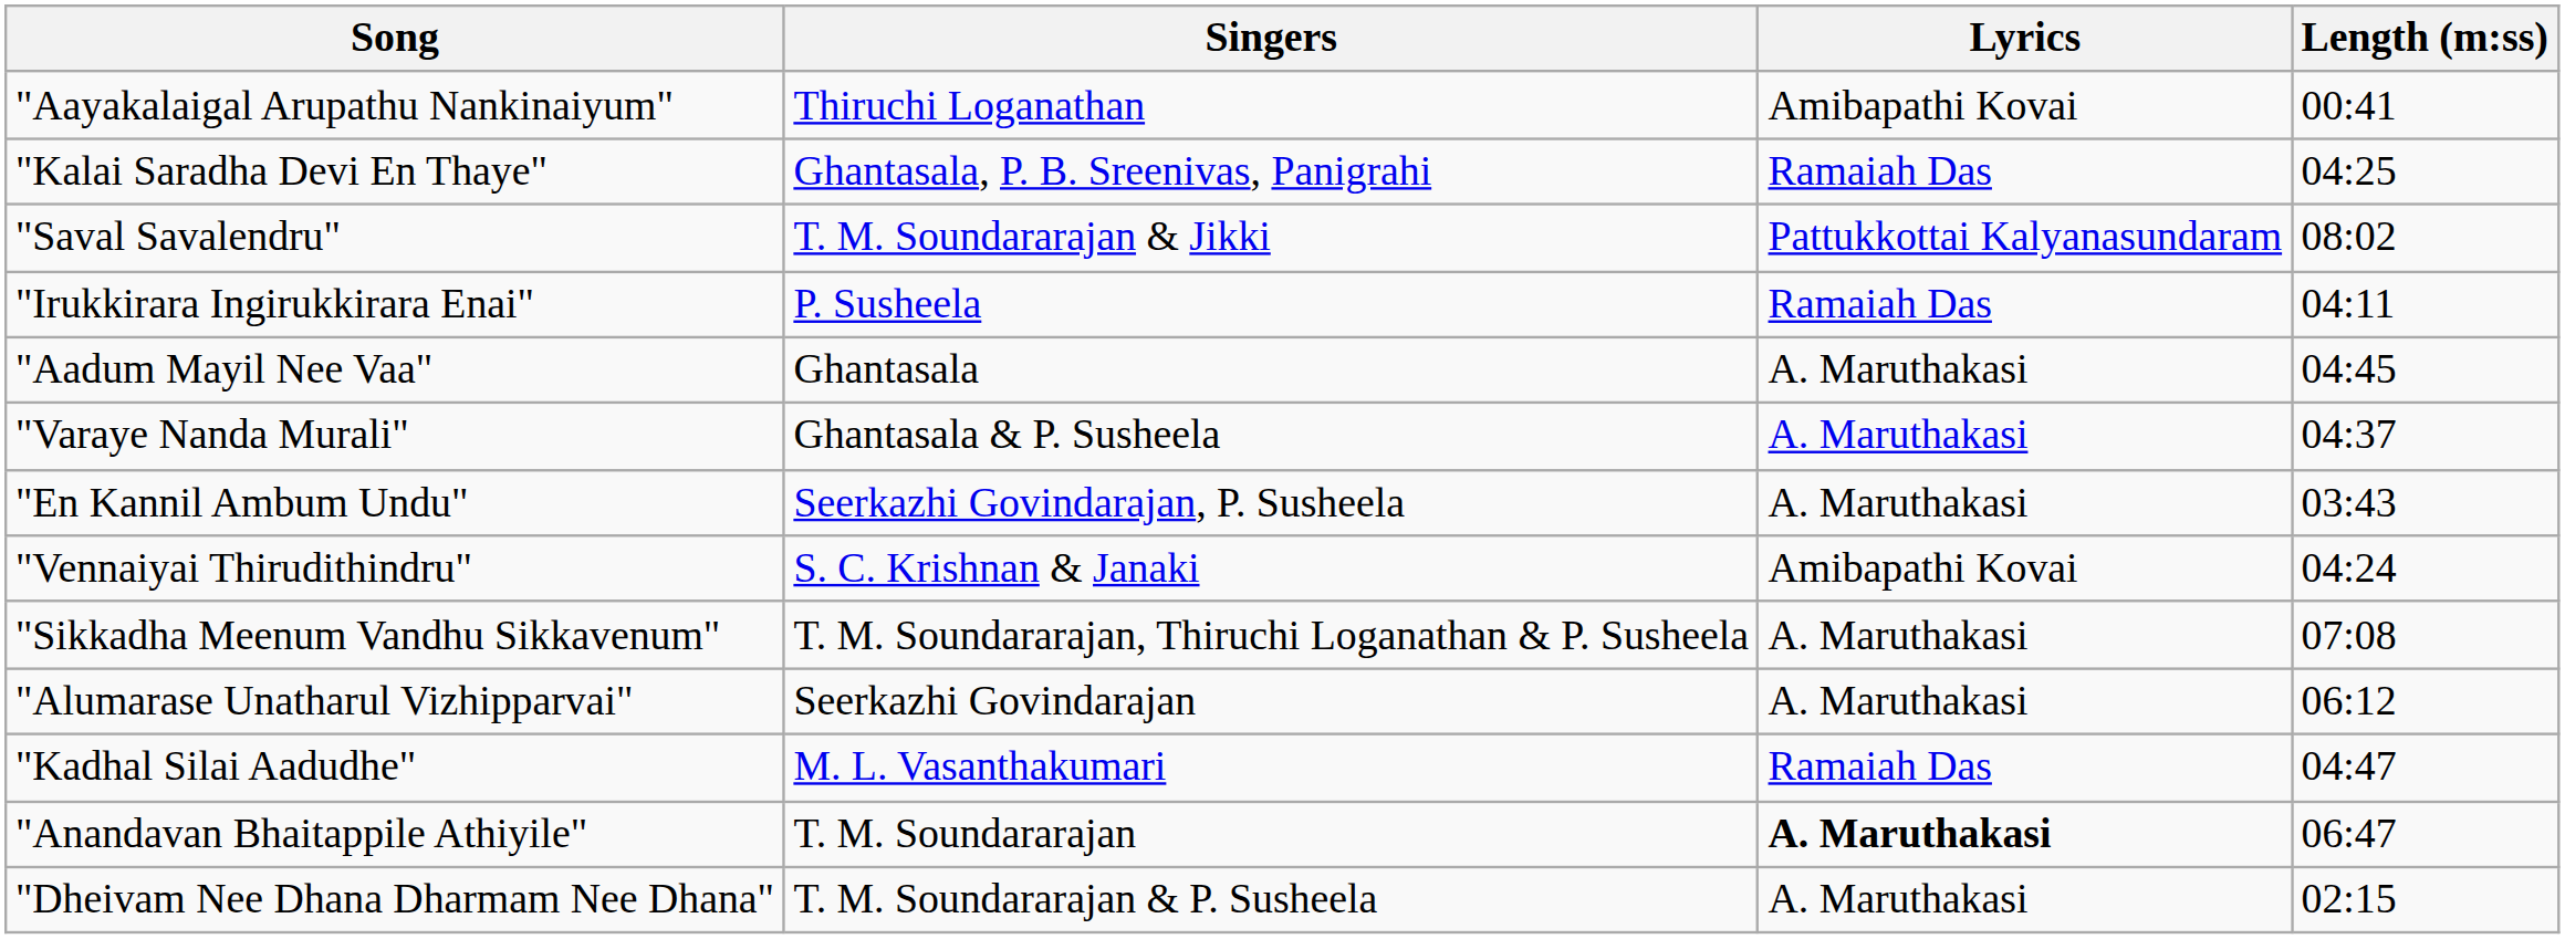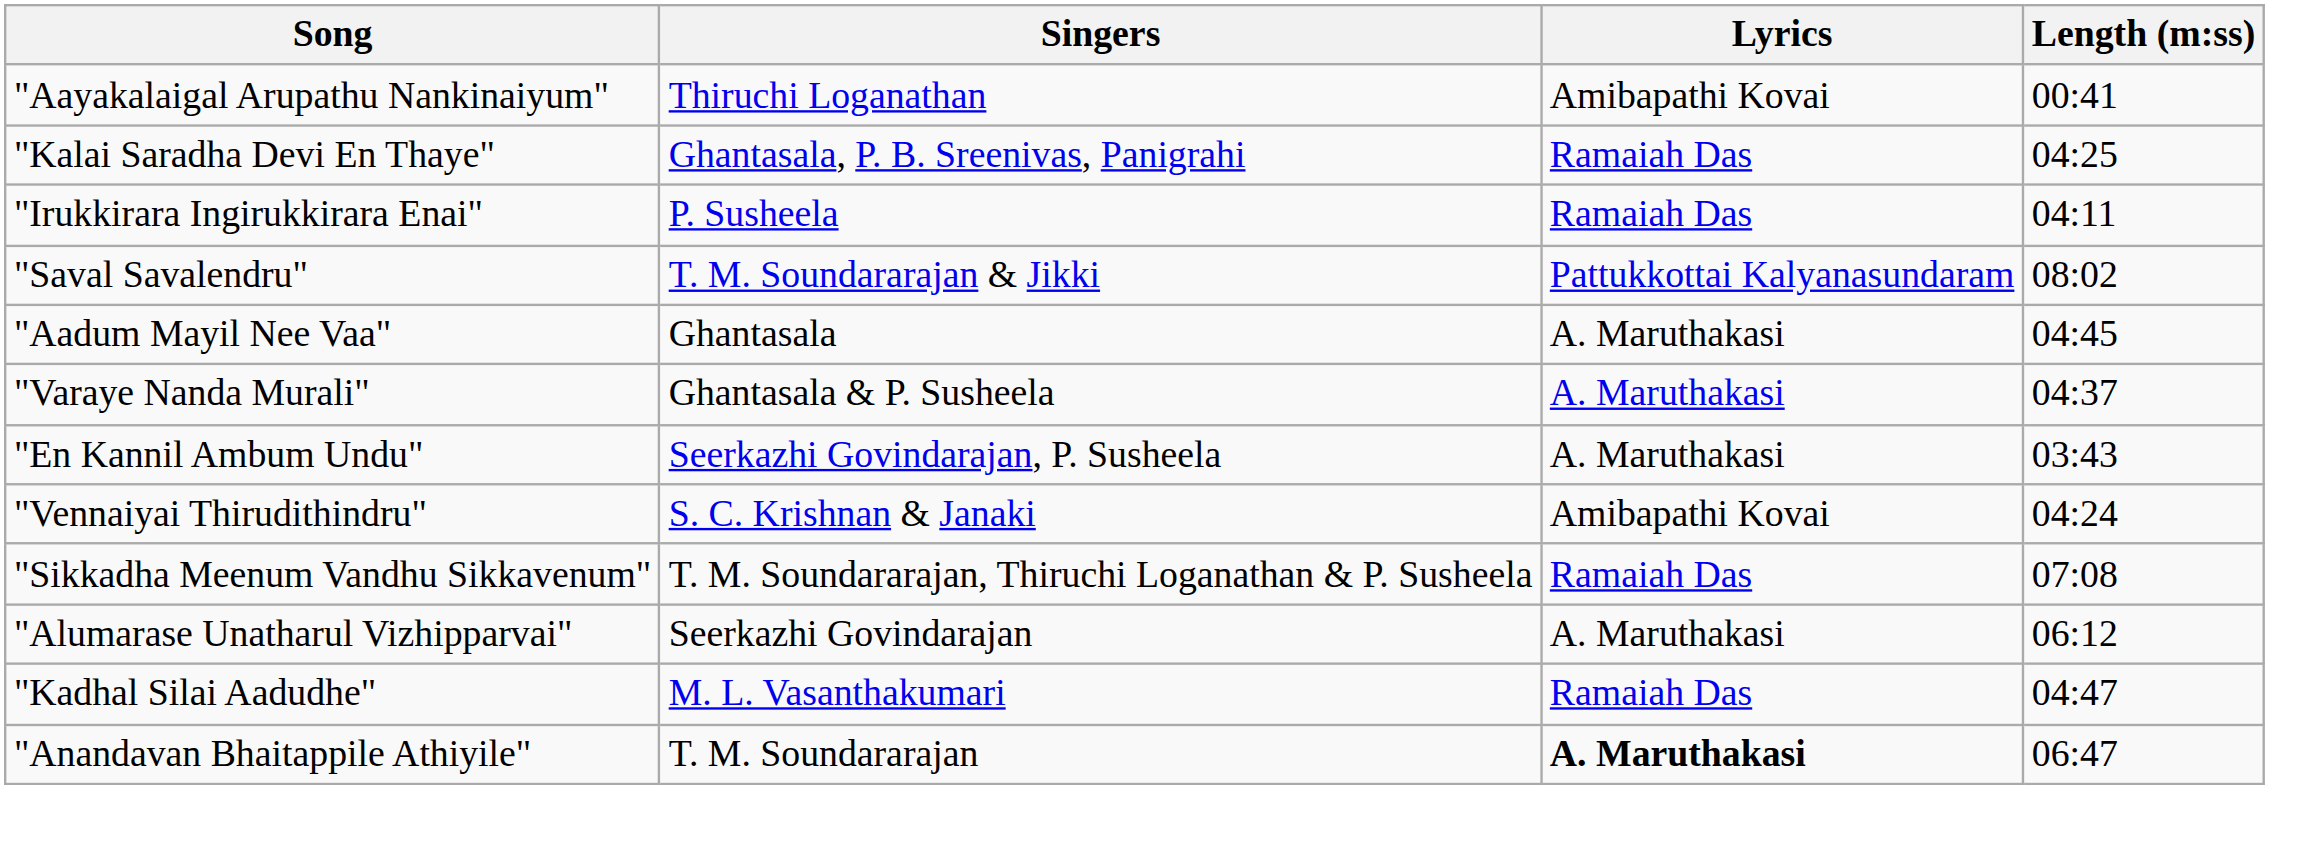rows swapped: "Irukkirara Ingirukkirara Enai" <-> "Saval Savalendru"
"Sikkadha Meenum Vandhu Sikkavenum" | Lyrics: A. Maruthakasi -> Ramaiah Das
- row: "Dheivam Nee Dhana Dharmam Nee Dhana" | T. M. Soundararajan & P. Susheela | A. Maruthakasi | 02:15
